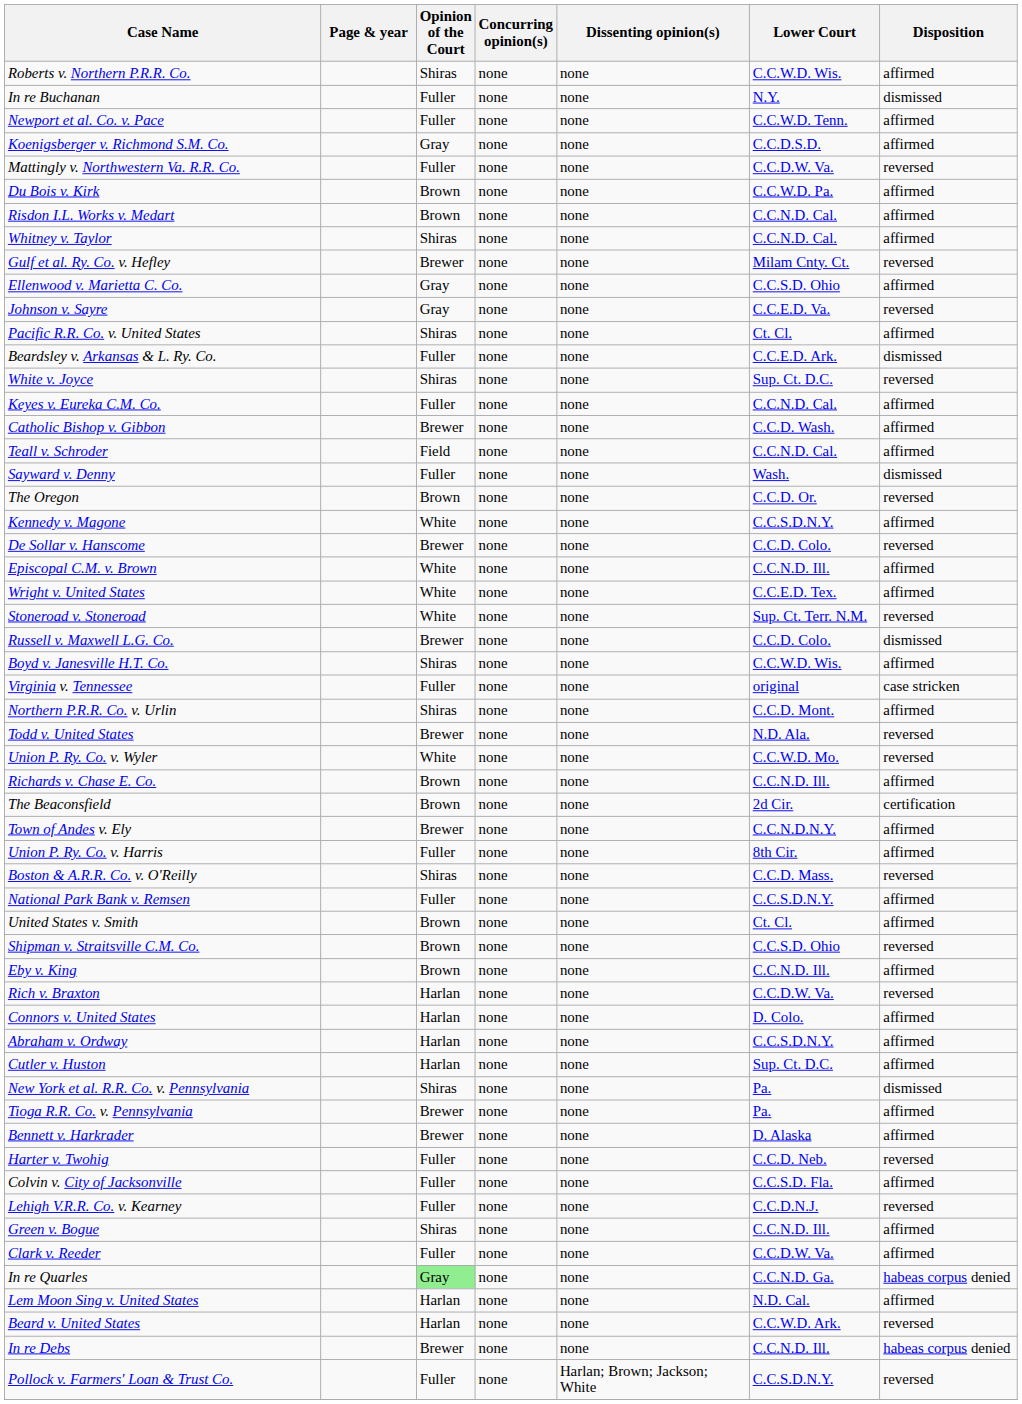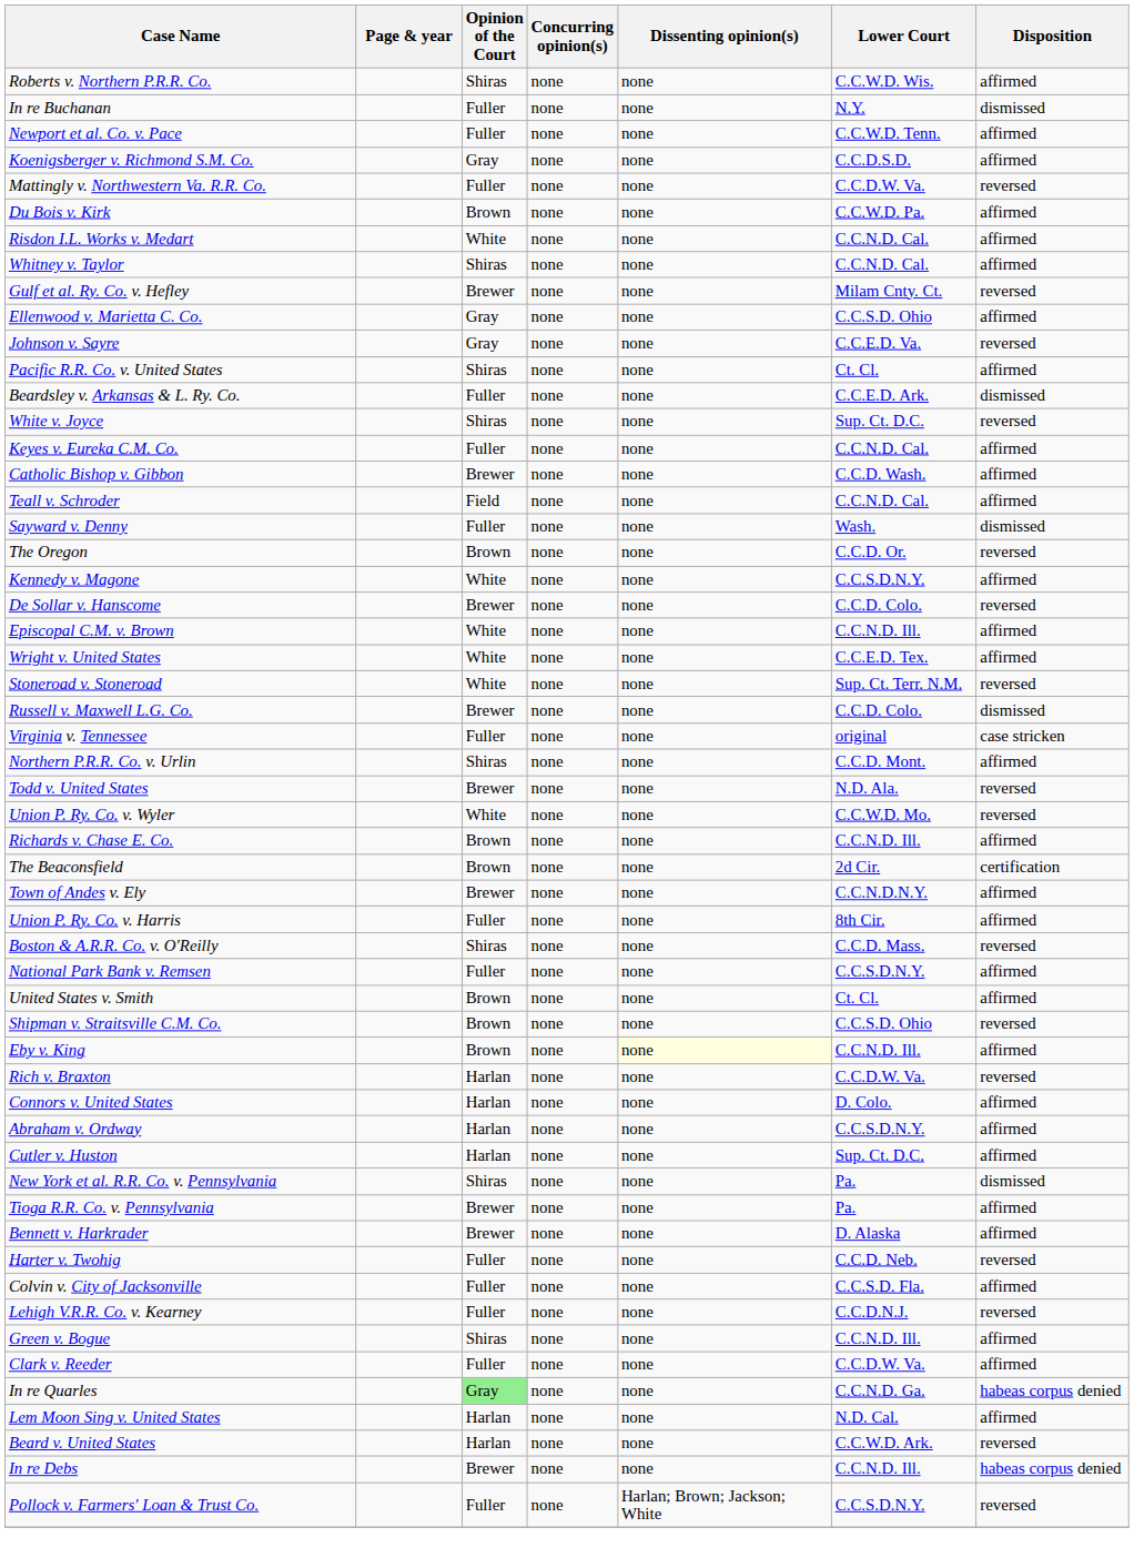Risdon I.L. Works v. Medart | Opinion of the Court: Brown -> White
- row: Boyd v. Janesville H.T. Co. | Shiras | none | none | C.C.W.D. Wis. | affirmed
Eby v. King | Dissenting opinion(s): no background -> lightyellow background
